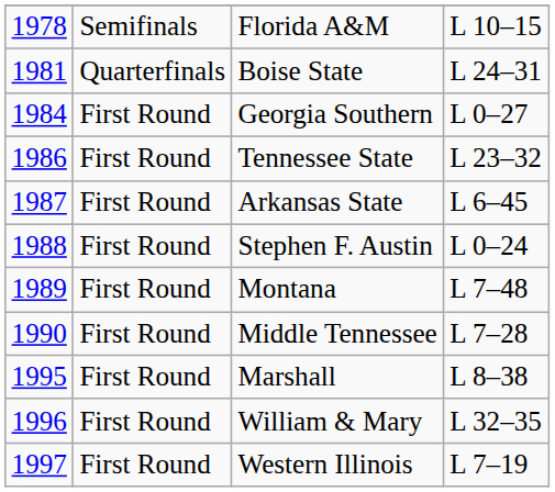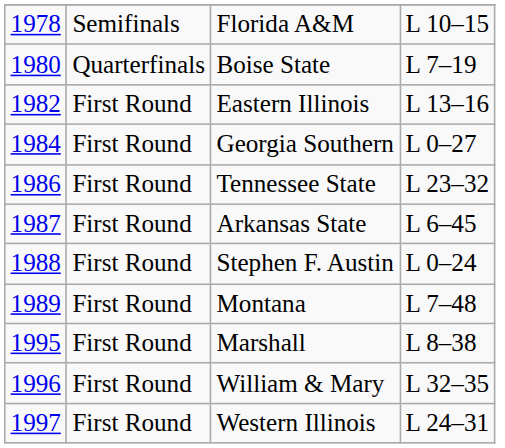Boise State | column 1: 1981 -> 1980
Boise State | column 4: L 24–31 -> L 7–19
+ row: 1982 | First Round | Eastern Illinois | L 13–16
- row: 1990 | First Round | Middle Tennessee | L 7–28
Western Illinois | column 4: L 7–19 -> L 24–31
